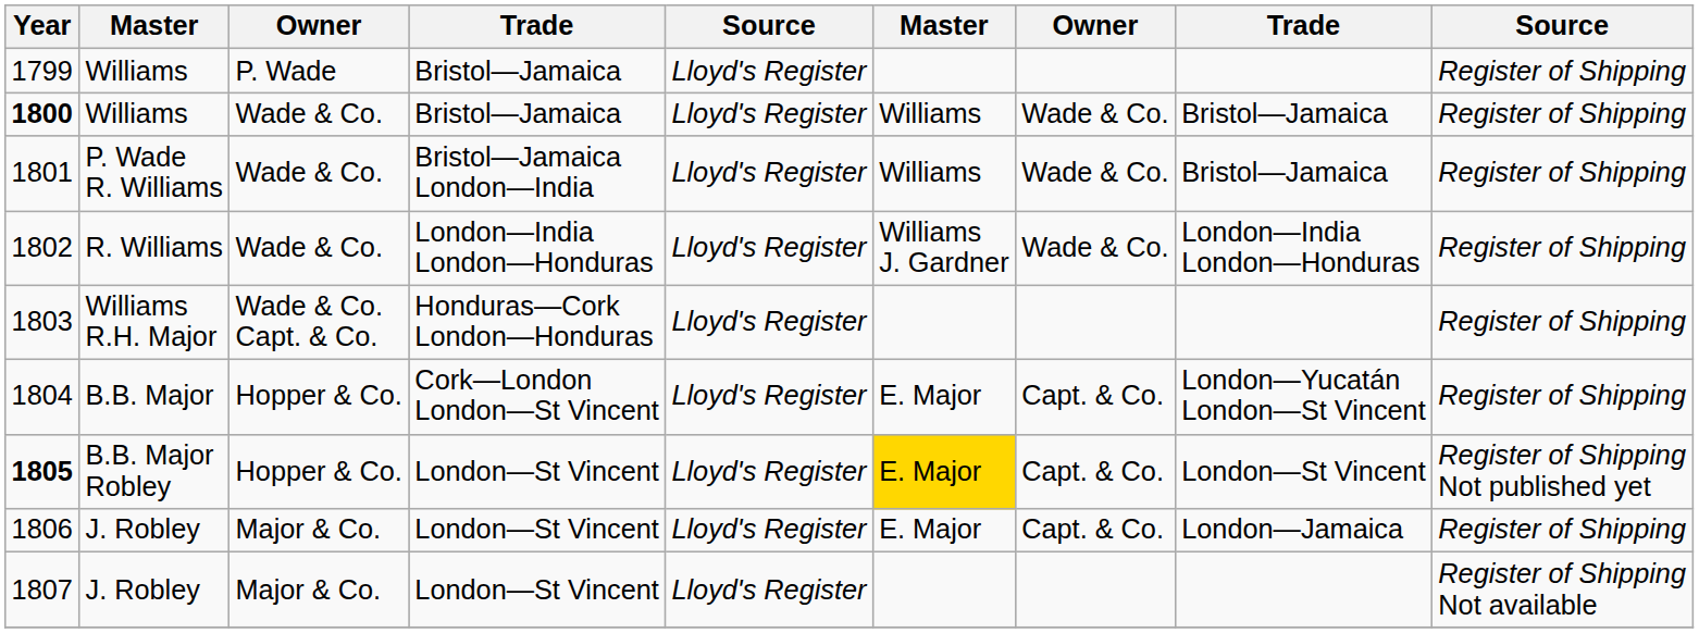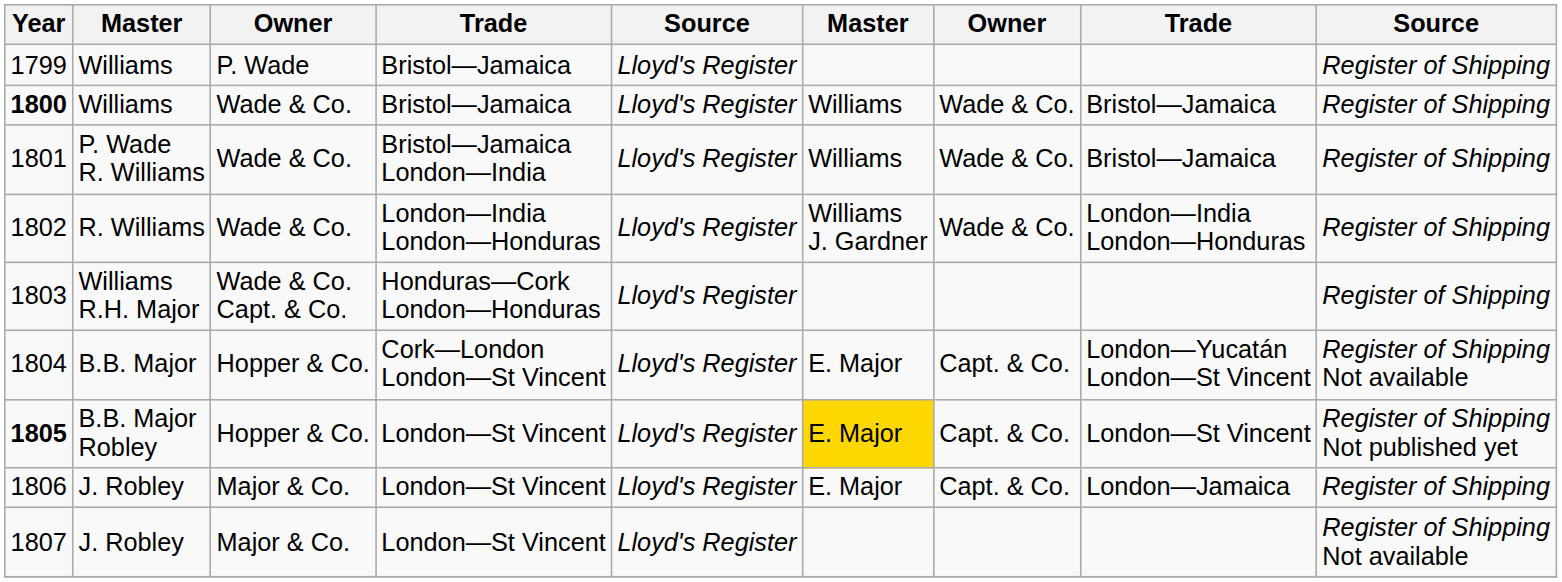1804 | column 9: Register of Shipping -> Register of Shipping Not available
